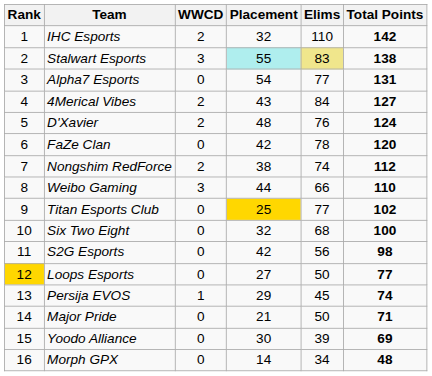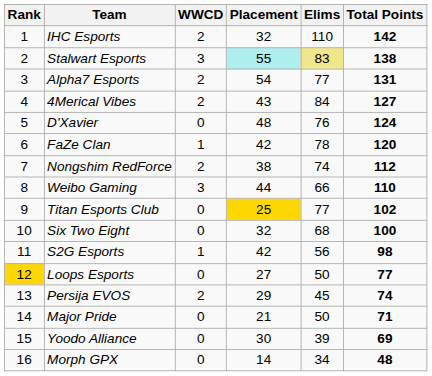Alpha7 Esports | WWCD: 0 -> 2
D'Xavier | WWCD: 2 -> 0
FaZe Clan | WWCD: 0 -> 1
S2G Esports | WWCD: 0 -> 1
Persija EVOS | WWCD: 1 -> 2
